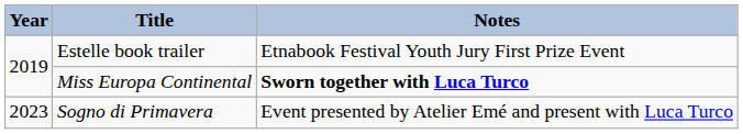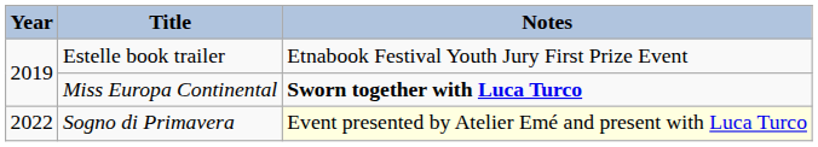Sogno di Primavera | Year: 2023 -> 2022
Sogno di Primavera | Notes: no background -> lightyellow background
